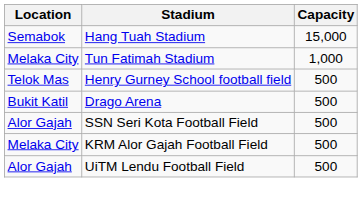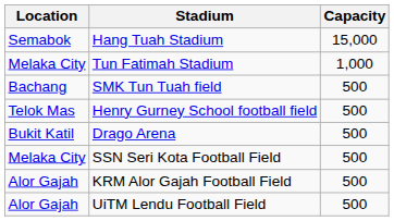+ row: Bachang | SMK Tun Tuah field | 500
SSN Seri Kota Football Field | Location: Alor Gajah -> Melaka City
KRM Alor Gajah Football Field | Location: Melaka City -> Alor Gajah
